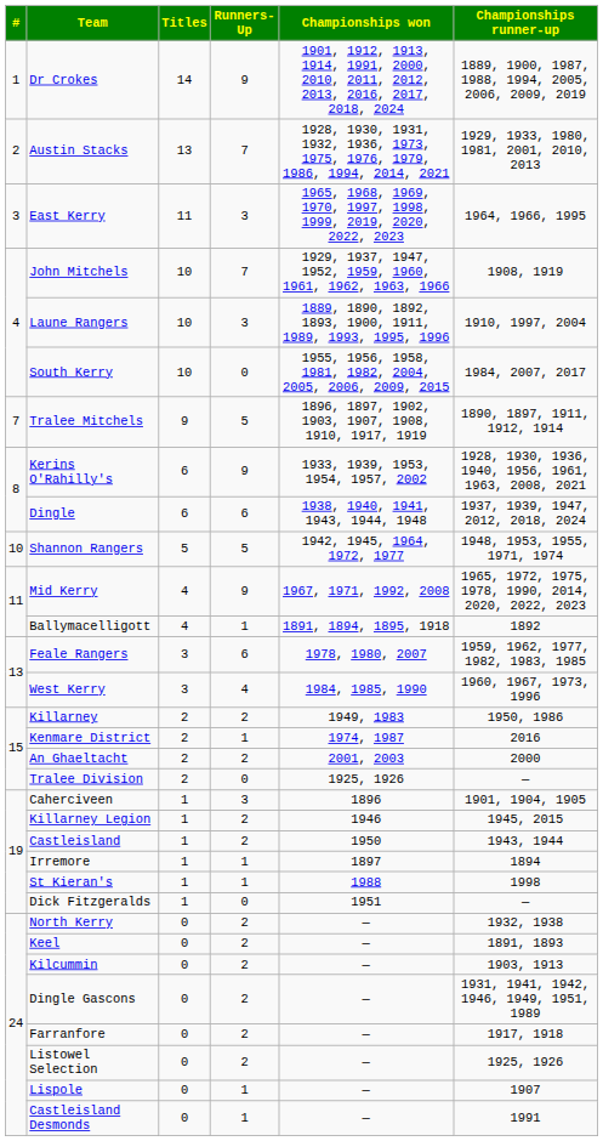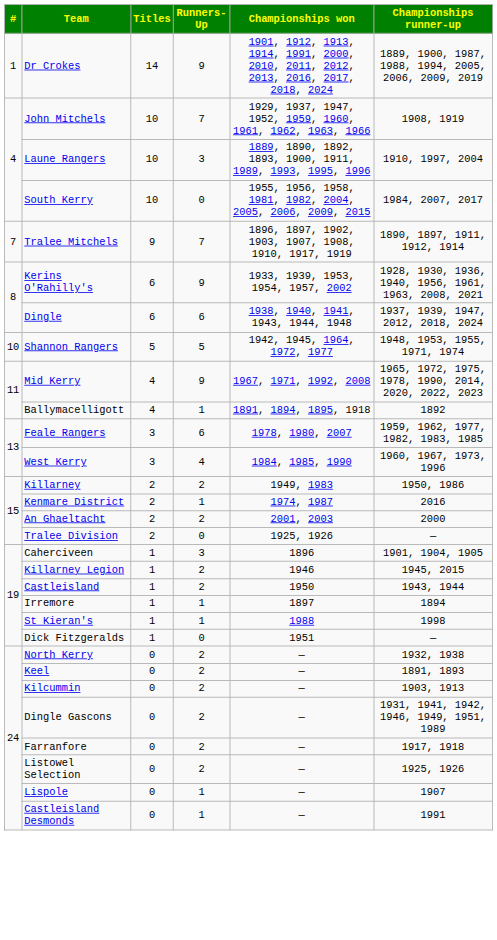- row: 2 | Austin Stacks | 13 | 7 | 1928, 1930, 1931, 1932, 1936, 1973, 1975, 1976, 1979, 1986, 1994, 2014, 2021 | 1929, 1933, 1980, 1981, 2001, 2010, 2013
- row: 3 | East Kerry | 11 | 3 | 1965, 1968, 1969, 1970, 1997, 1998, 1999, 2019, 2020, 2022, 2023 | 1964, 1966, 1995
Tralee Mitchels | Runners-Up: 5 -> 7
